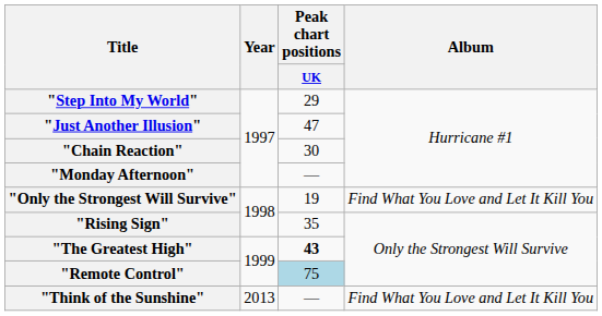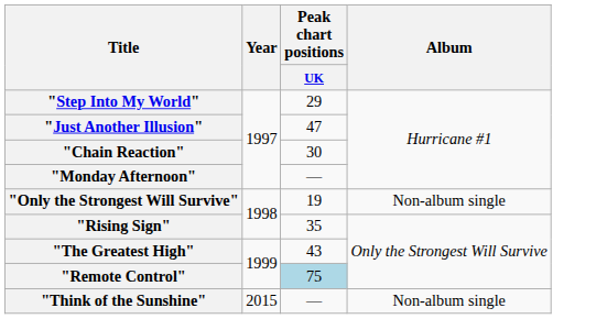"Only the Strongest Will Survive" | Album: Find What You Love and Let It Kill You -> Non-album single
"The Greatest High" | Peak chart positions / UK: bold -> normal
"Think of the Sunshine" | Year: 2013 -> 2015
"Think of the Sunshine" | Album: Find What You Love and Let It Kill You -> Non-album single
